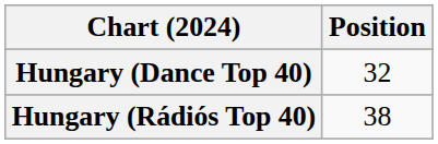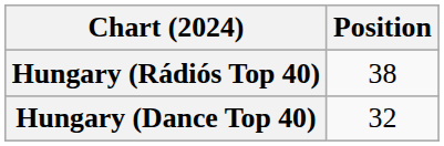rows swapped: Hungary (Dance Top 40) <-> Hungary (Rádiós Top 40)
